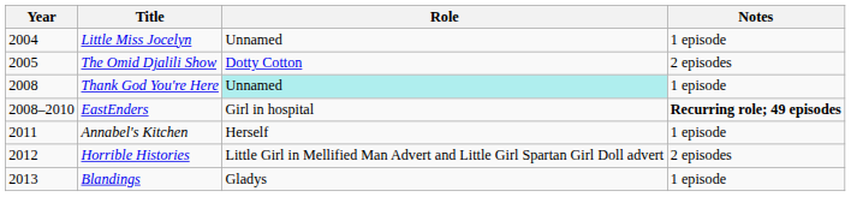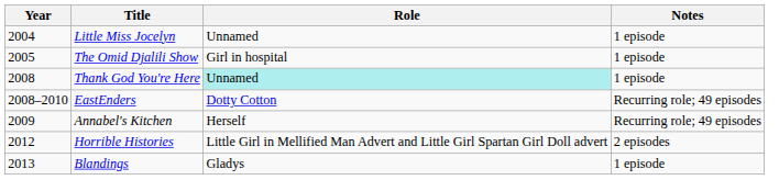The Omid Djalili Show | Role: Dotty Cotton -> Girl in hospital
The Omid Djalili Show | Notes: 2 episodes -> 1 episode
EastEnders | Role: Girl in hospital -> Dotty Cotton
EastEnders | Notes: bold -> normal
Annabel's Kitchen | Year: 2011 -> 2009
Annabel's Kitchen | Notes: 1 episode -> Recurring role; 49 episodes
